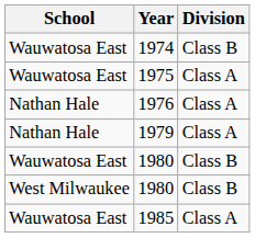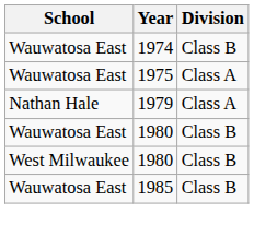- row: Nathan Hale | 1976 | Class A
1985 | Division: Class A -> Class B
